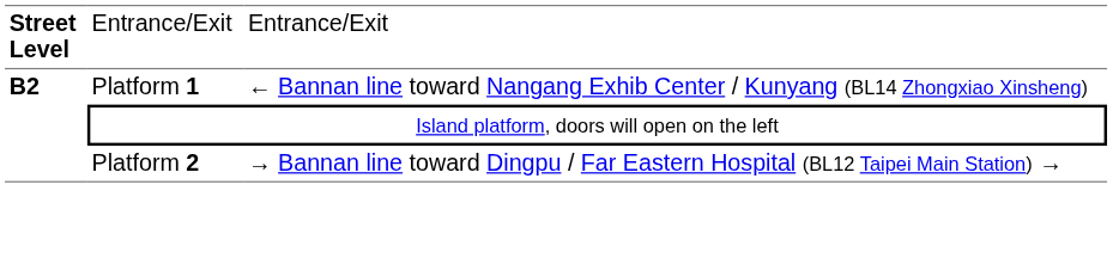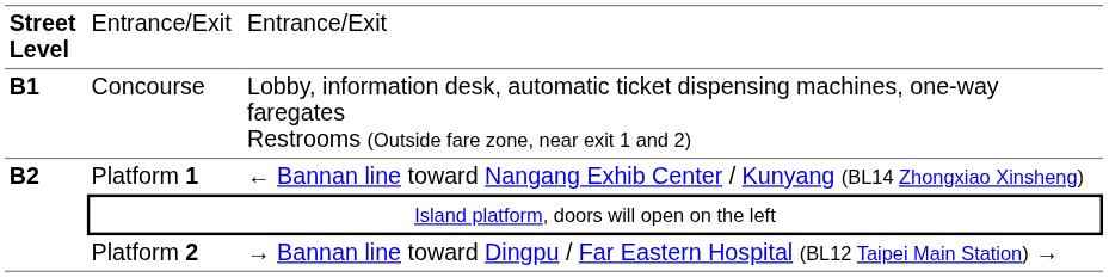+ row: B1 | Concourse | Lobby, information desk, automatic ticket dispensing machines, one-way faregates Restrooms (Outside fare zone, near exit 1 and 2)
